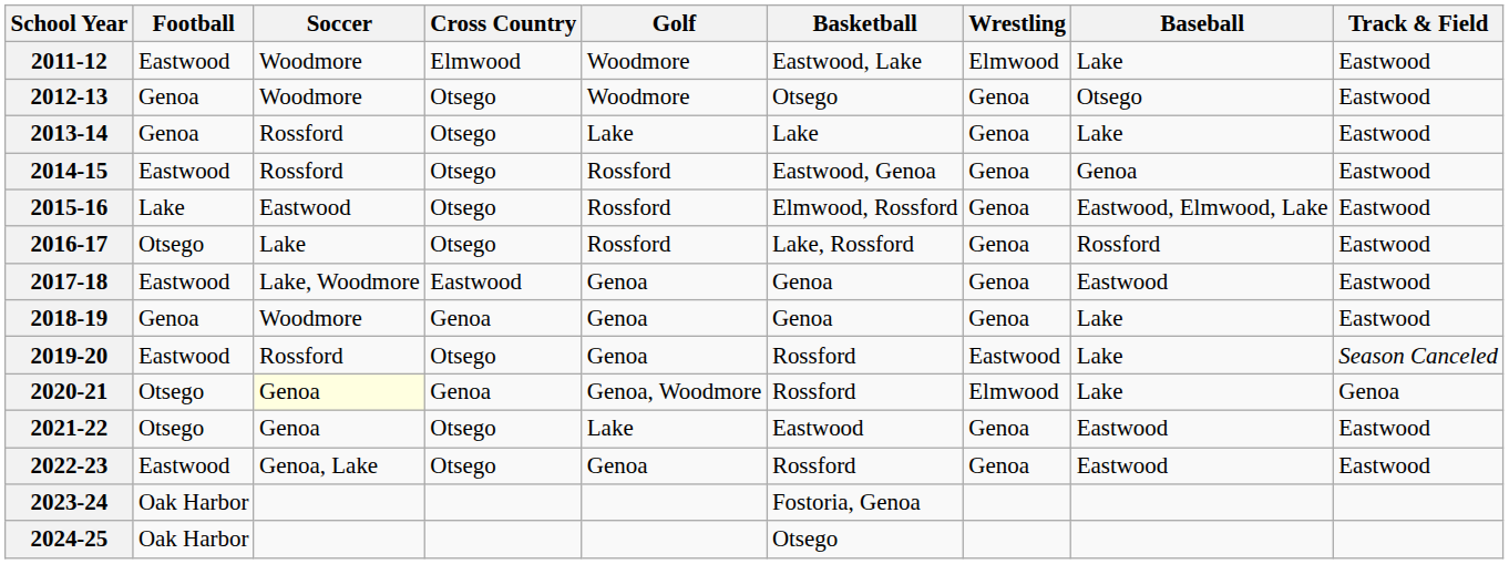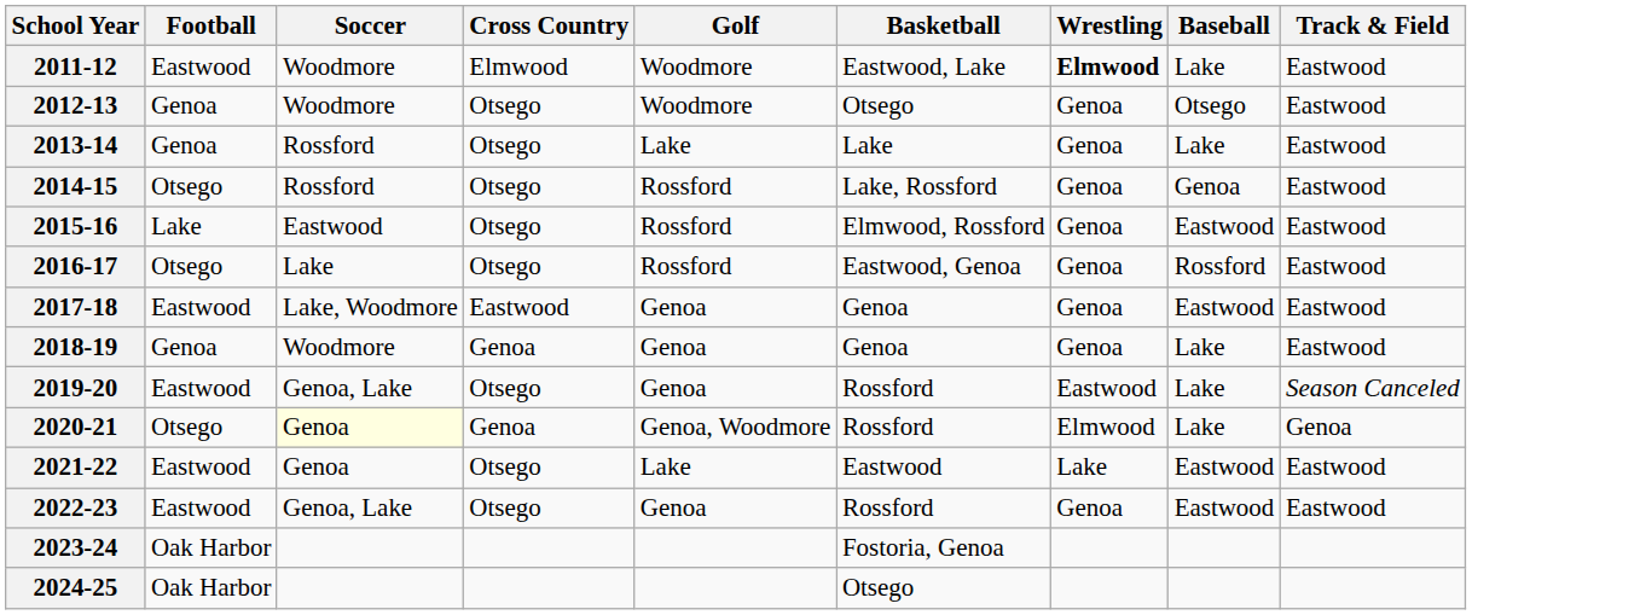2011-12 | Wrestling: normal -> bold
2014-15 | Football: Eastwood -> Otsego
2014-15 | Basketball: Eastwood, Genoa -> Lake, Rossford
2015-16 | Baseball: Eastwood, Elmwood, Lake -> Eastwood
2016-17 | Basketball: Lake, Rossford -> Eastwood, Genoa
2019-20 | Soccer: Rossford -> Genoa, Lake
2021-22 | Football: Otsego -> Eastwood
2021-22 | Wrestling: Genoa -> Lake
